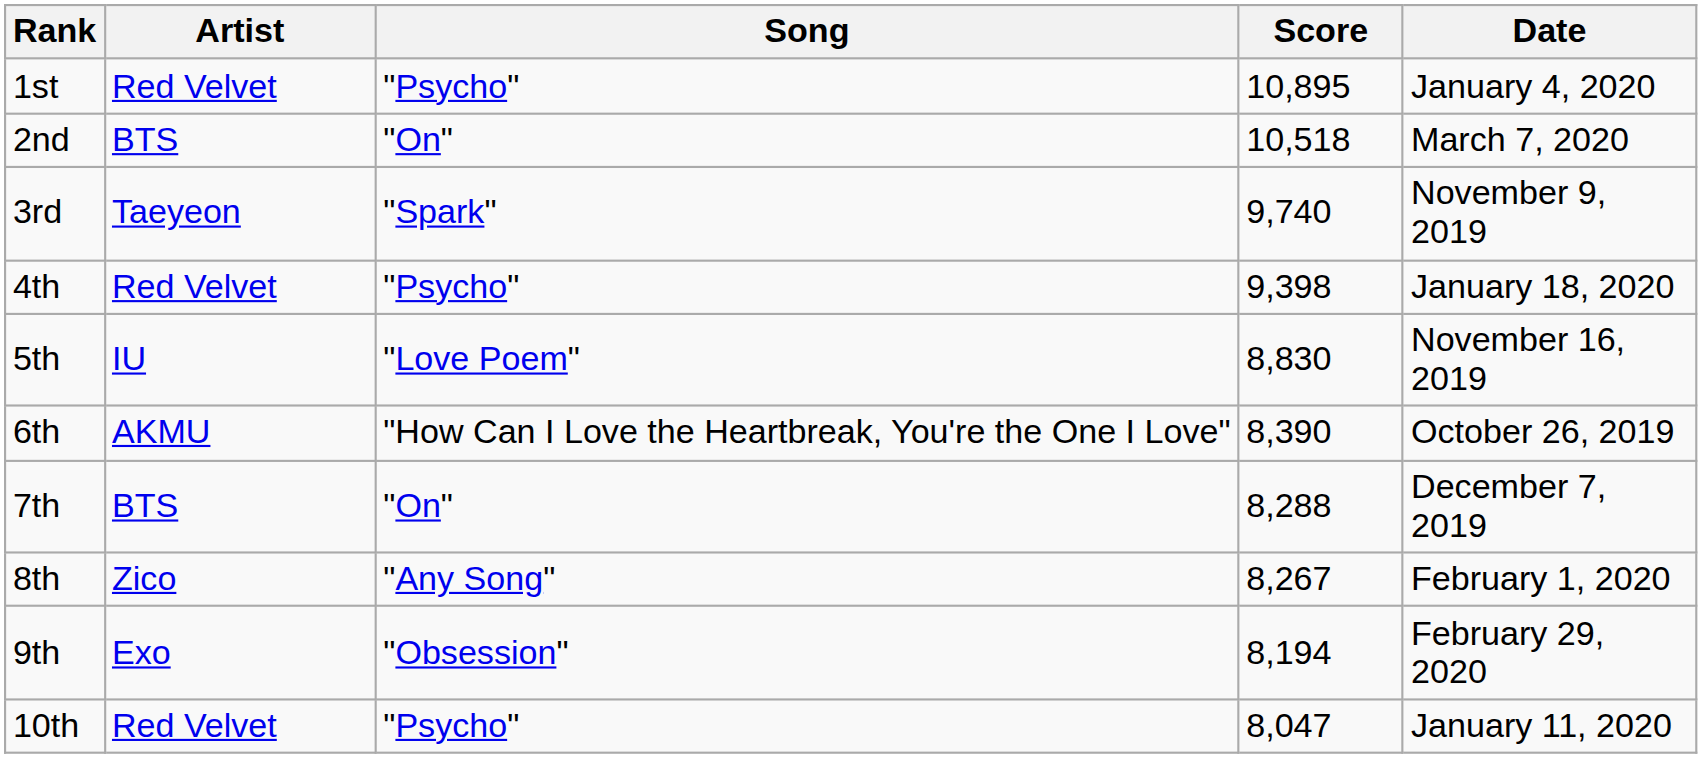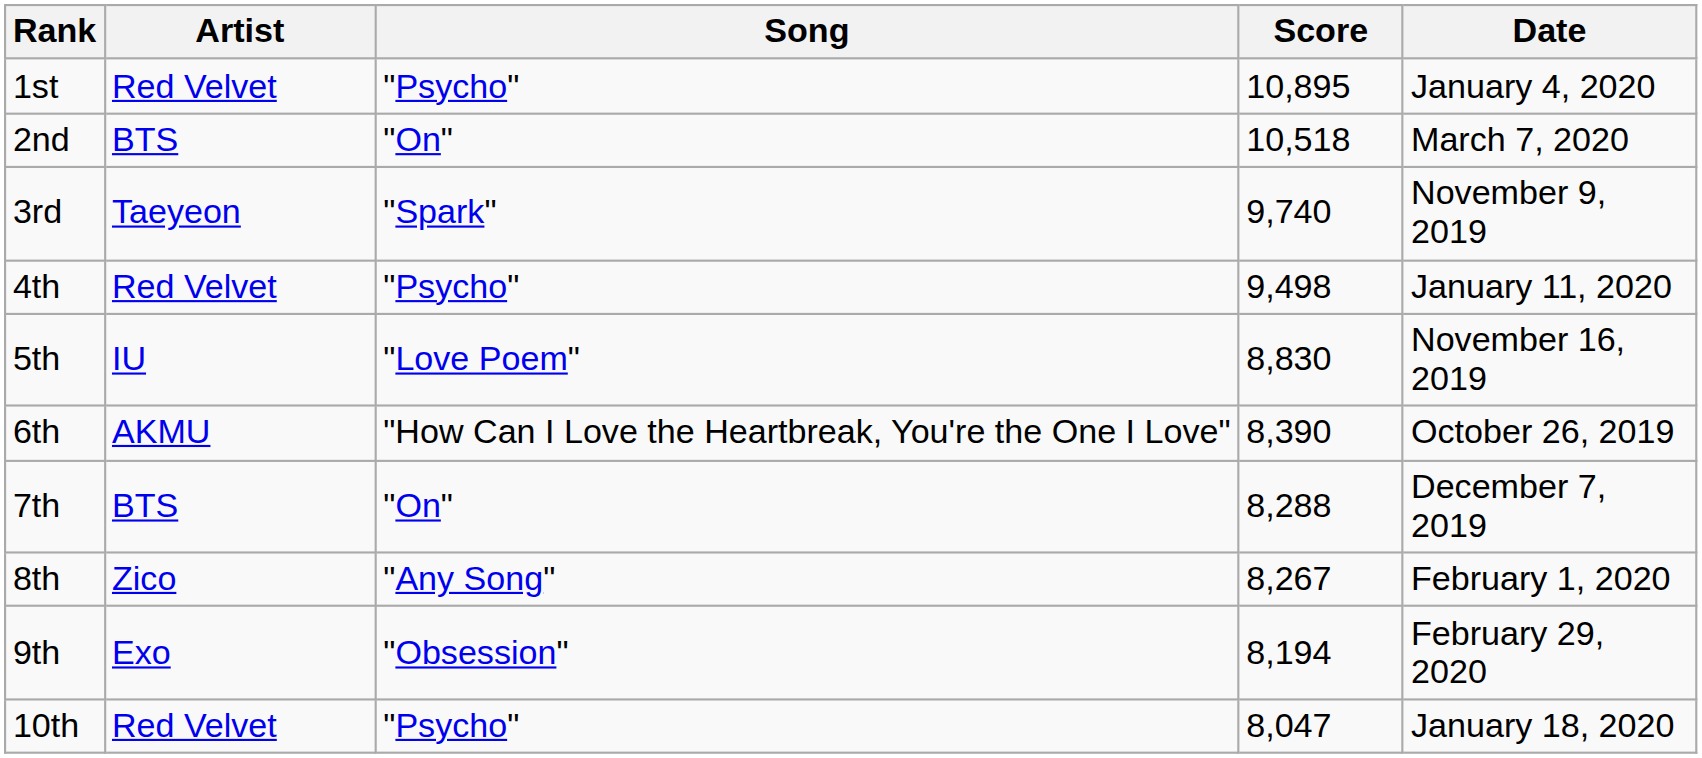4th | Score: 9,398 -> 9,498
4th | Date: January 18, 2020 -> January 11, 2020
10th | Date: January 11, 2020 -> January 18, 2020
